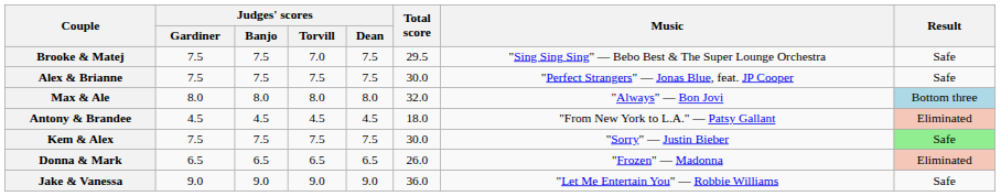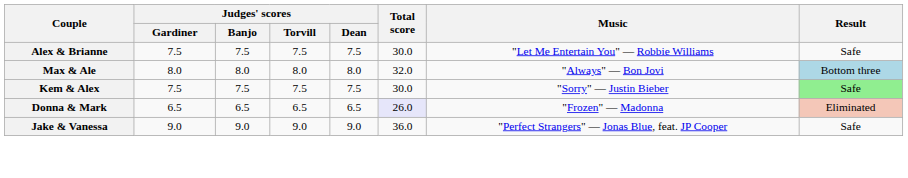- row: Brooke & Matej | 7.5 | 7.5 | 7.0 | 7.5 | 29.5 | "Sing Sing Sing" — Bebo Best & The Super Lounge Orchestra | Safe
Alex & Brianne | Music: "Perfect Strangers" — Jonas Blue, feat. JP Cooper -> "Let Me Entertain You" — Robbie Williams
- row: Antony & Brandee | 4.5 | 4.5 | 4.5 | 4.5 | 18.0 | "From New York to L.A." — Patsy Gallant | Eliminated
Donna & Mark | Total score: no background -> lavender background
Jake & Vanessa | Music: "Let Me Entertain You" — Robbie Williams -> "Perfect Strangers" — Jonas Blue, feat. JP Cooper
